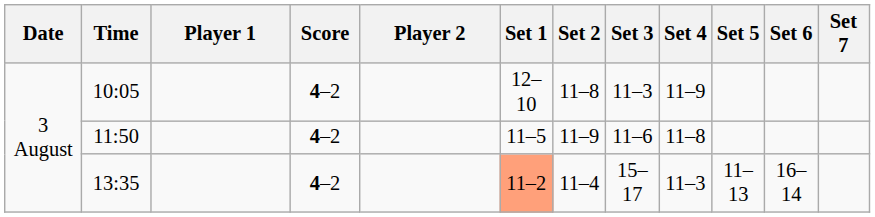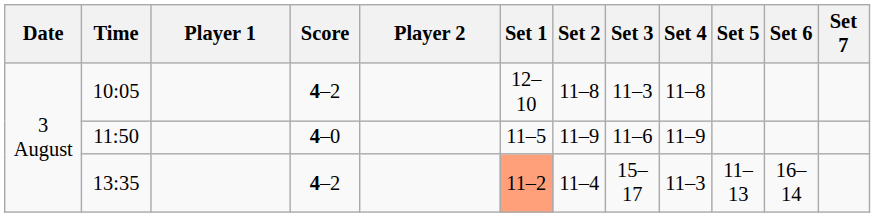10:05 | Set 4: 11–9 -> 11–8
11:50 | Score: 4–2 -> 4–0
11:50 | Set 4: 11–8 -> 11–9
